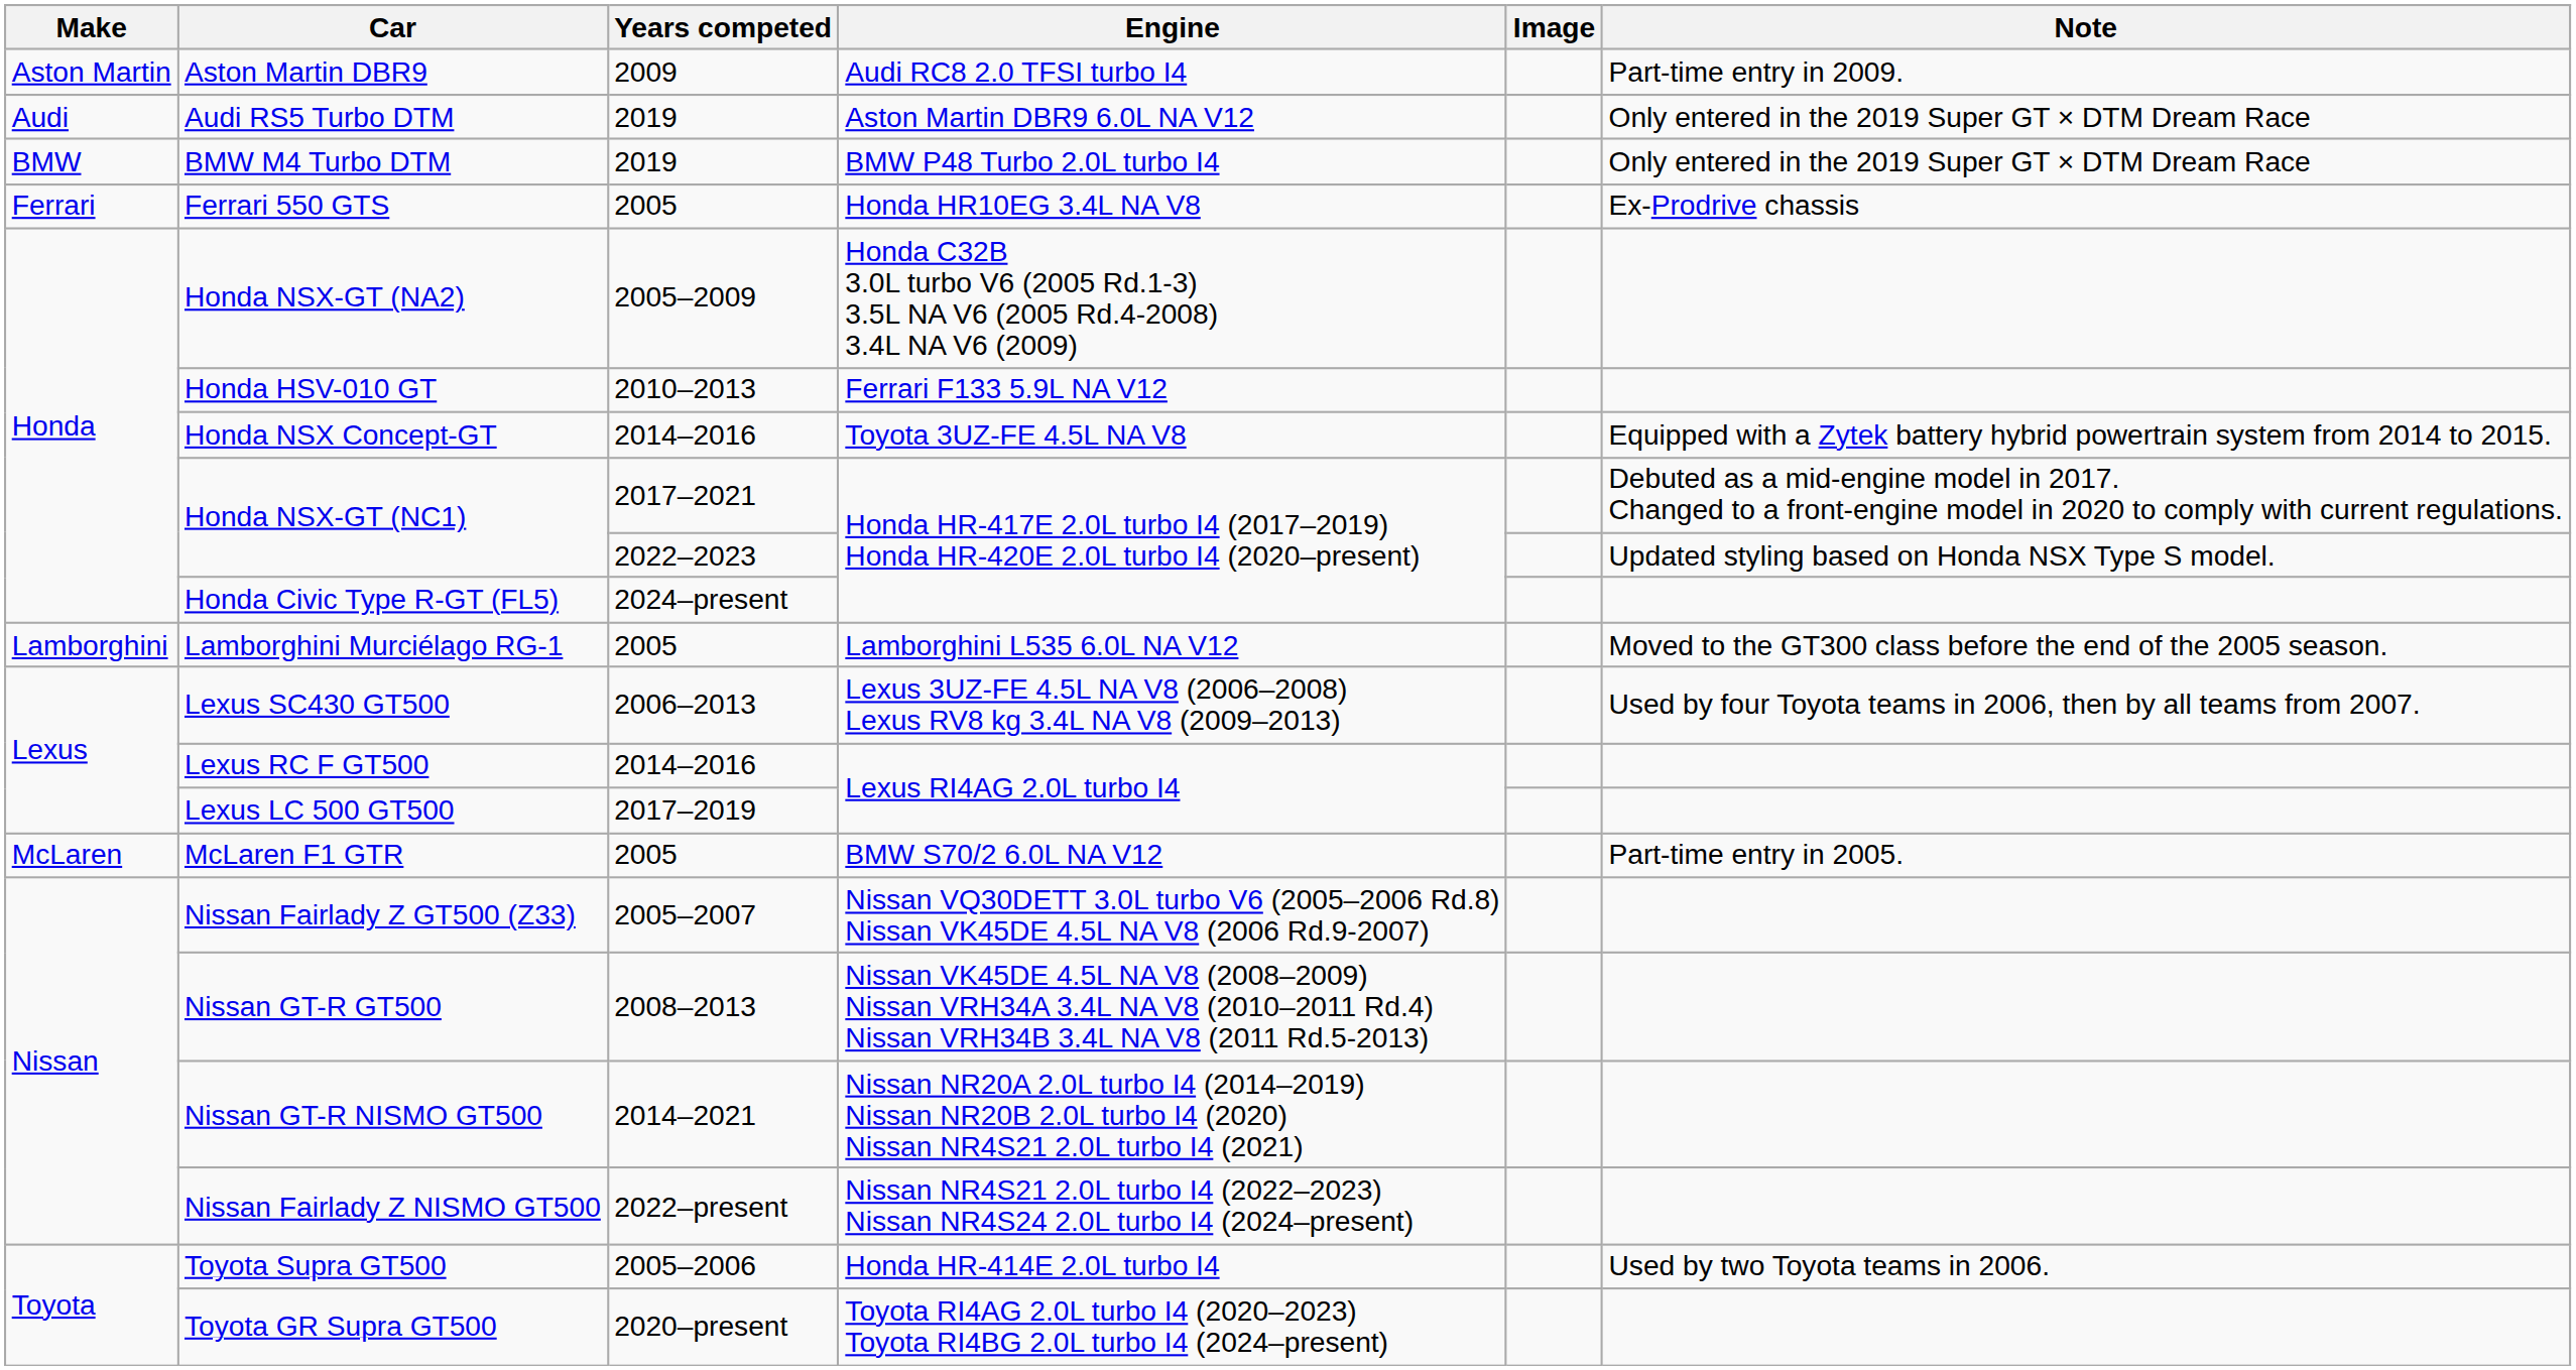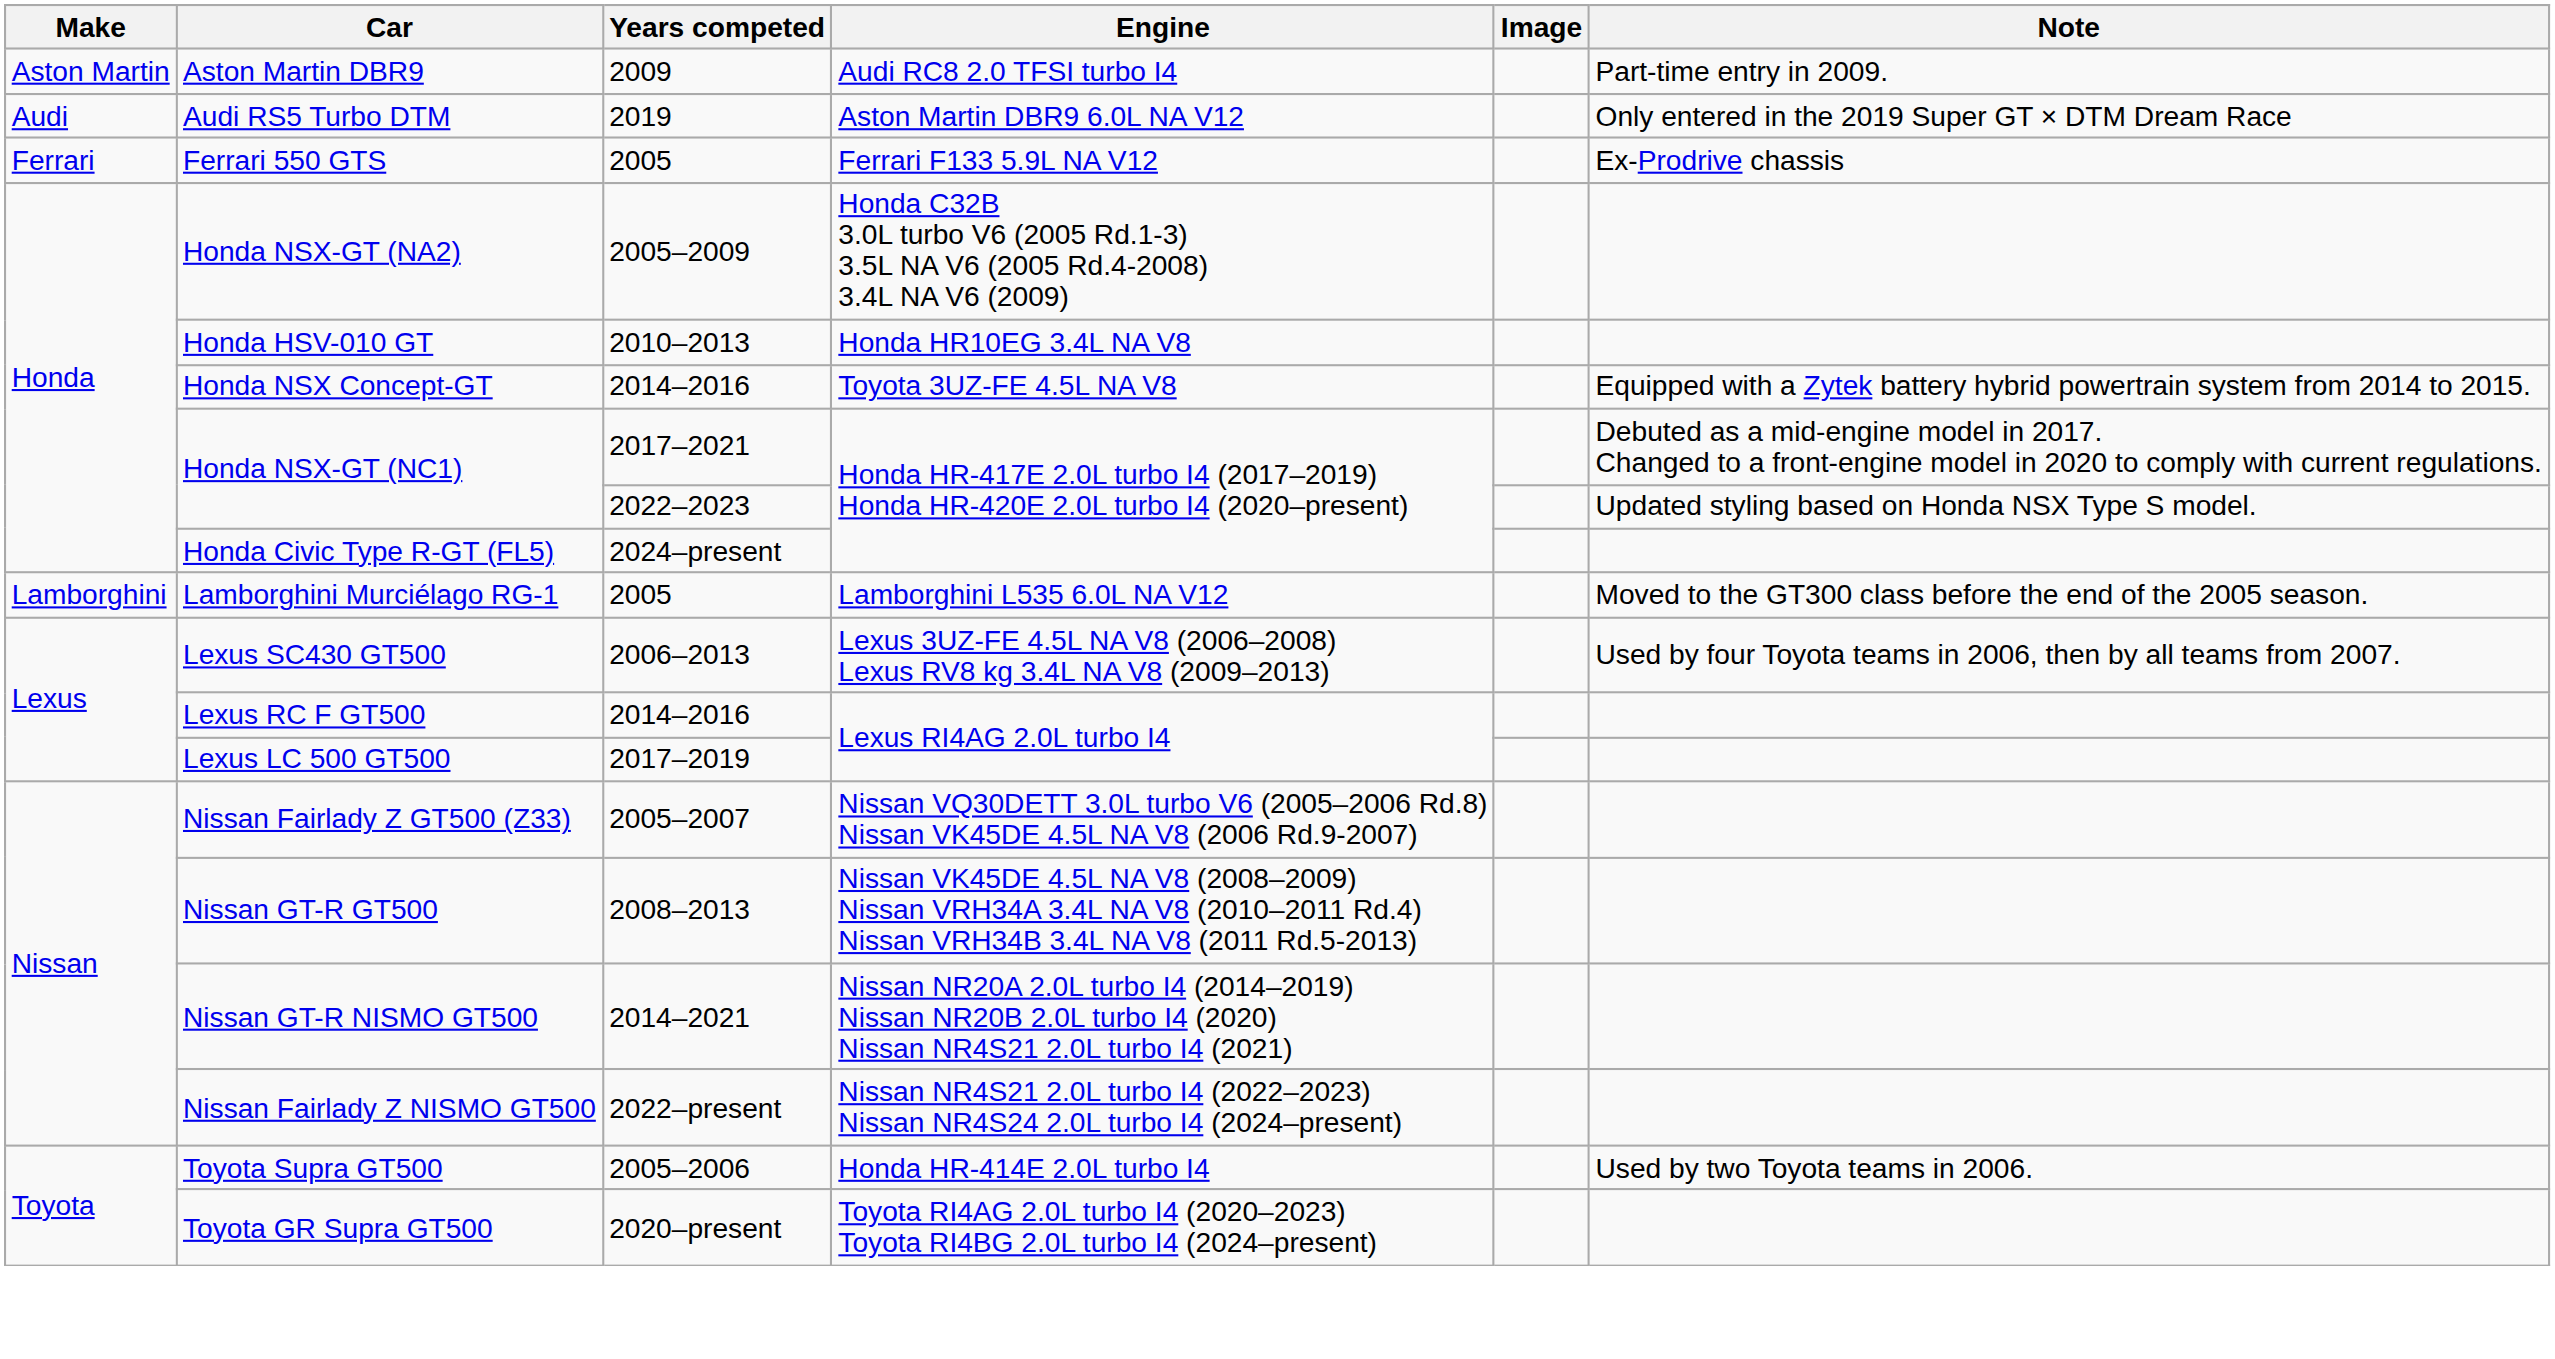- row: BMW | BMW M4 Turbo DTM | 2019 | BMW P48 Turbo 2.0L turbo I4 | Only entered in the 2019 Super GT × DTM Dream Race
Ferrari 550 GTS | Engine: Honda HR10EG 3.4L NA V8 -> Ferrari F133 5.9L NA V12
Honda HSV-010 GT | Engine: Ferrari F133 5.9L NA V12 -> Honda HR10EG 3.4L NA V8
- row: McLaren | McLaren F1 GTR | 2005 | BMW S70/2 6.0L NA V12 | Part-time entry in 2005.
